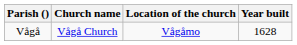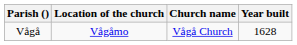columns swapped: Church name <-> Location of the church
